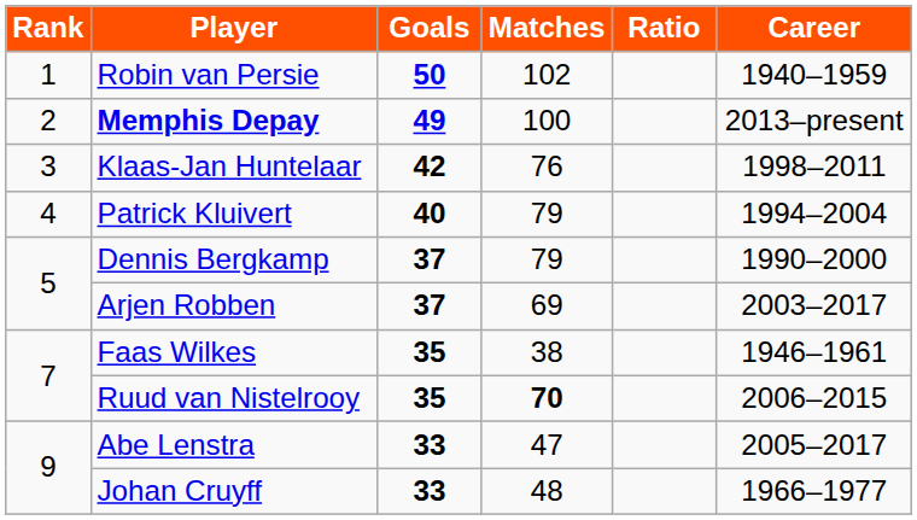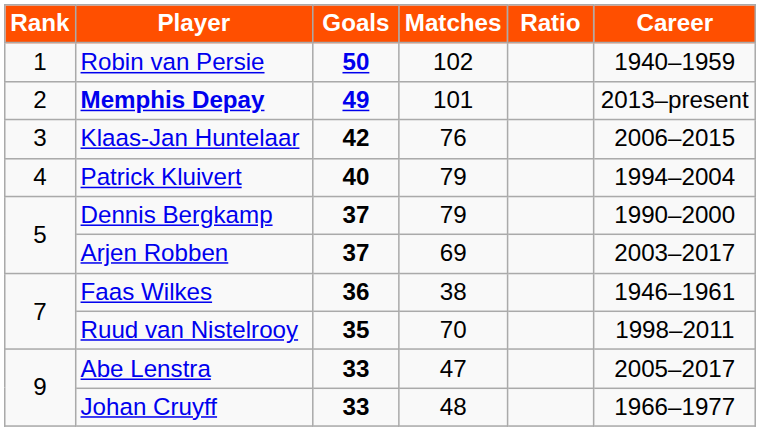Memphis Depay | Matches: 100 -> 101
Klaas-Jan Huntelaar | Career: 1998–2011 -> 2006–2015
Faas Wilkes | Goals: 35 -> 36
Ruud van Nistelrooy | Matches: bold -> normal
Ruud van Nistelrooy | Career: 2006–2015 -> 1998–2011
